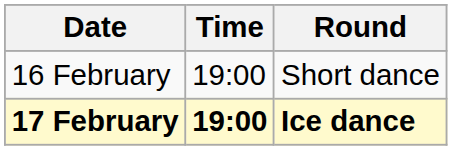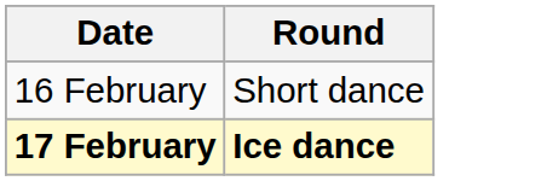- column: Time | 19:00 | 19:00
